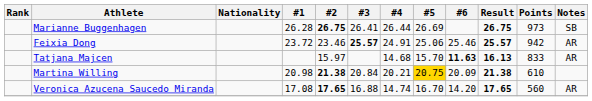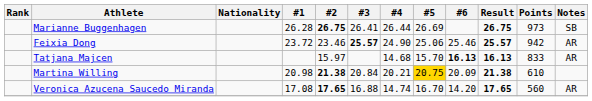Feixia Dong | #4: 24.91 -> 24.90
Tatjana Majcen | #6: 11.63 -> 16.13
